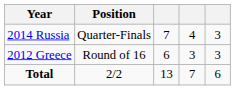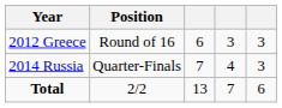rows swapped: 2012 Greece <-> 2014 Russia
